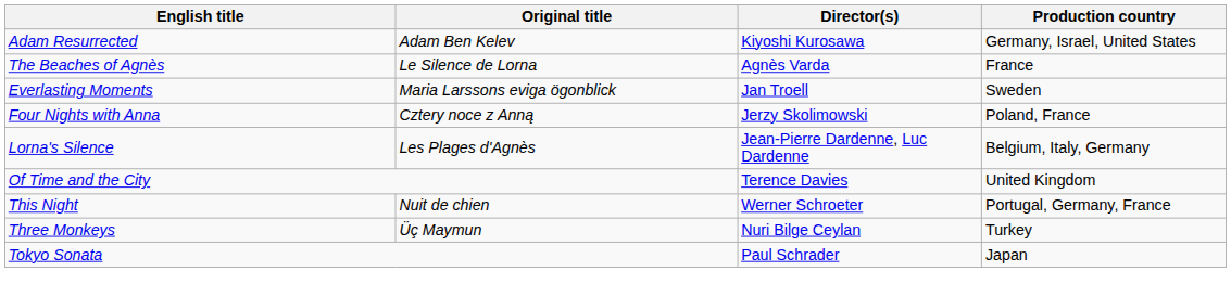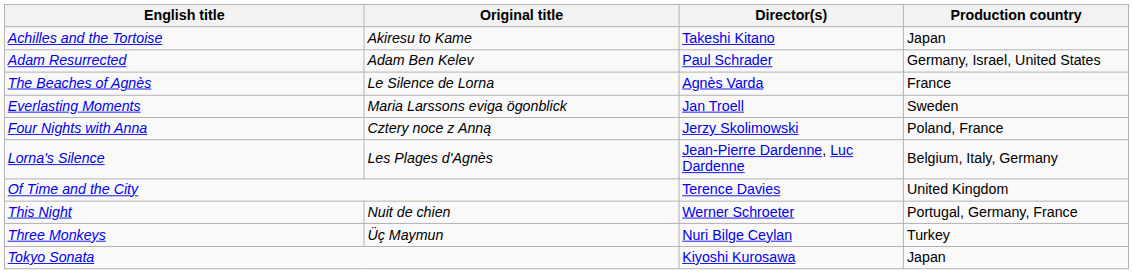+ row: Achilles and the Tortoise | Akiresu to Kame | Takeshi Kitano | Japan
Adam Resurrected | Director(s): Kiyoshi Kurosawa -> Paul Schrader
Tokyo Sonata | Director(s): Paul Schrader -> Kiyoshi Kurosawa
